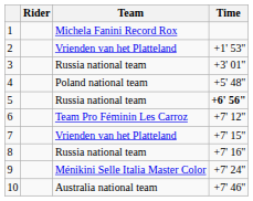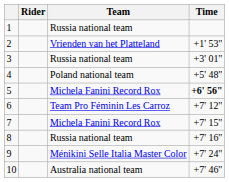1 | Team: Michela Fanini Record Rox -> Russia national team
5 | Team: Russia national team -> Michela Fanini Record Rox
7 | Team: Vrienden van het Platteland -> Michela Fanini Record Rox
